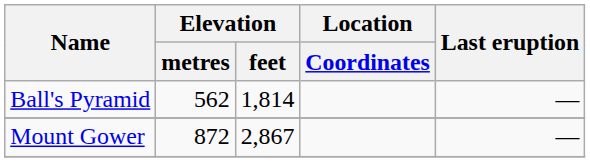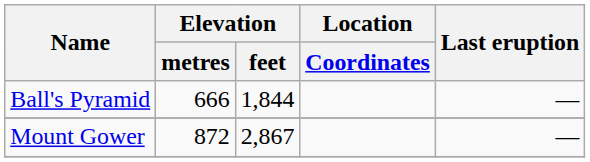Ball's Pyramid | Elevation / metres: 562 -> 666
Ball's Pyramid | Elevation / feet: 1,814 -> 1,844
